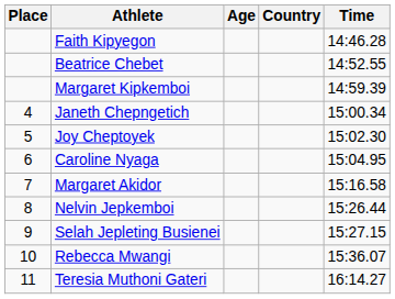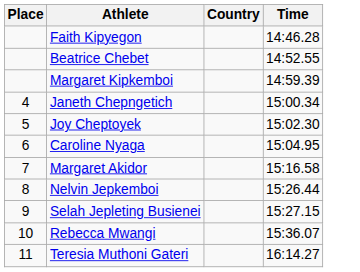- column: Age
